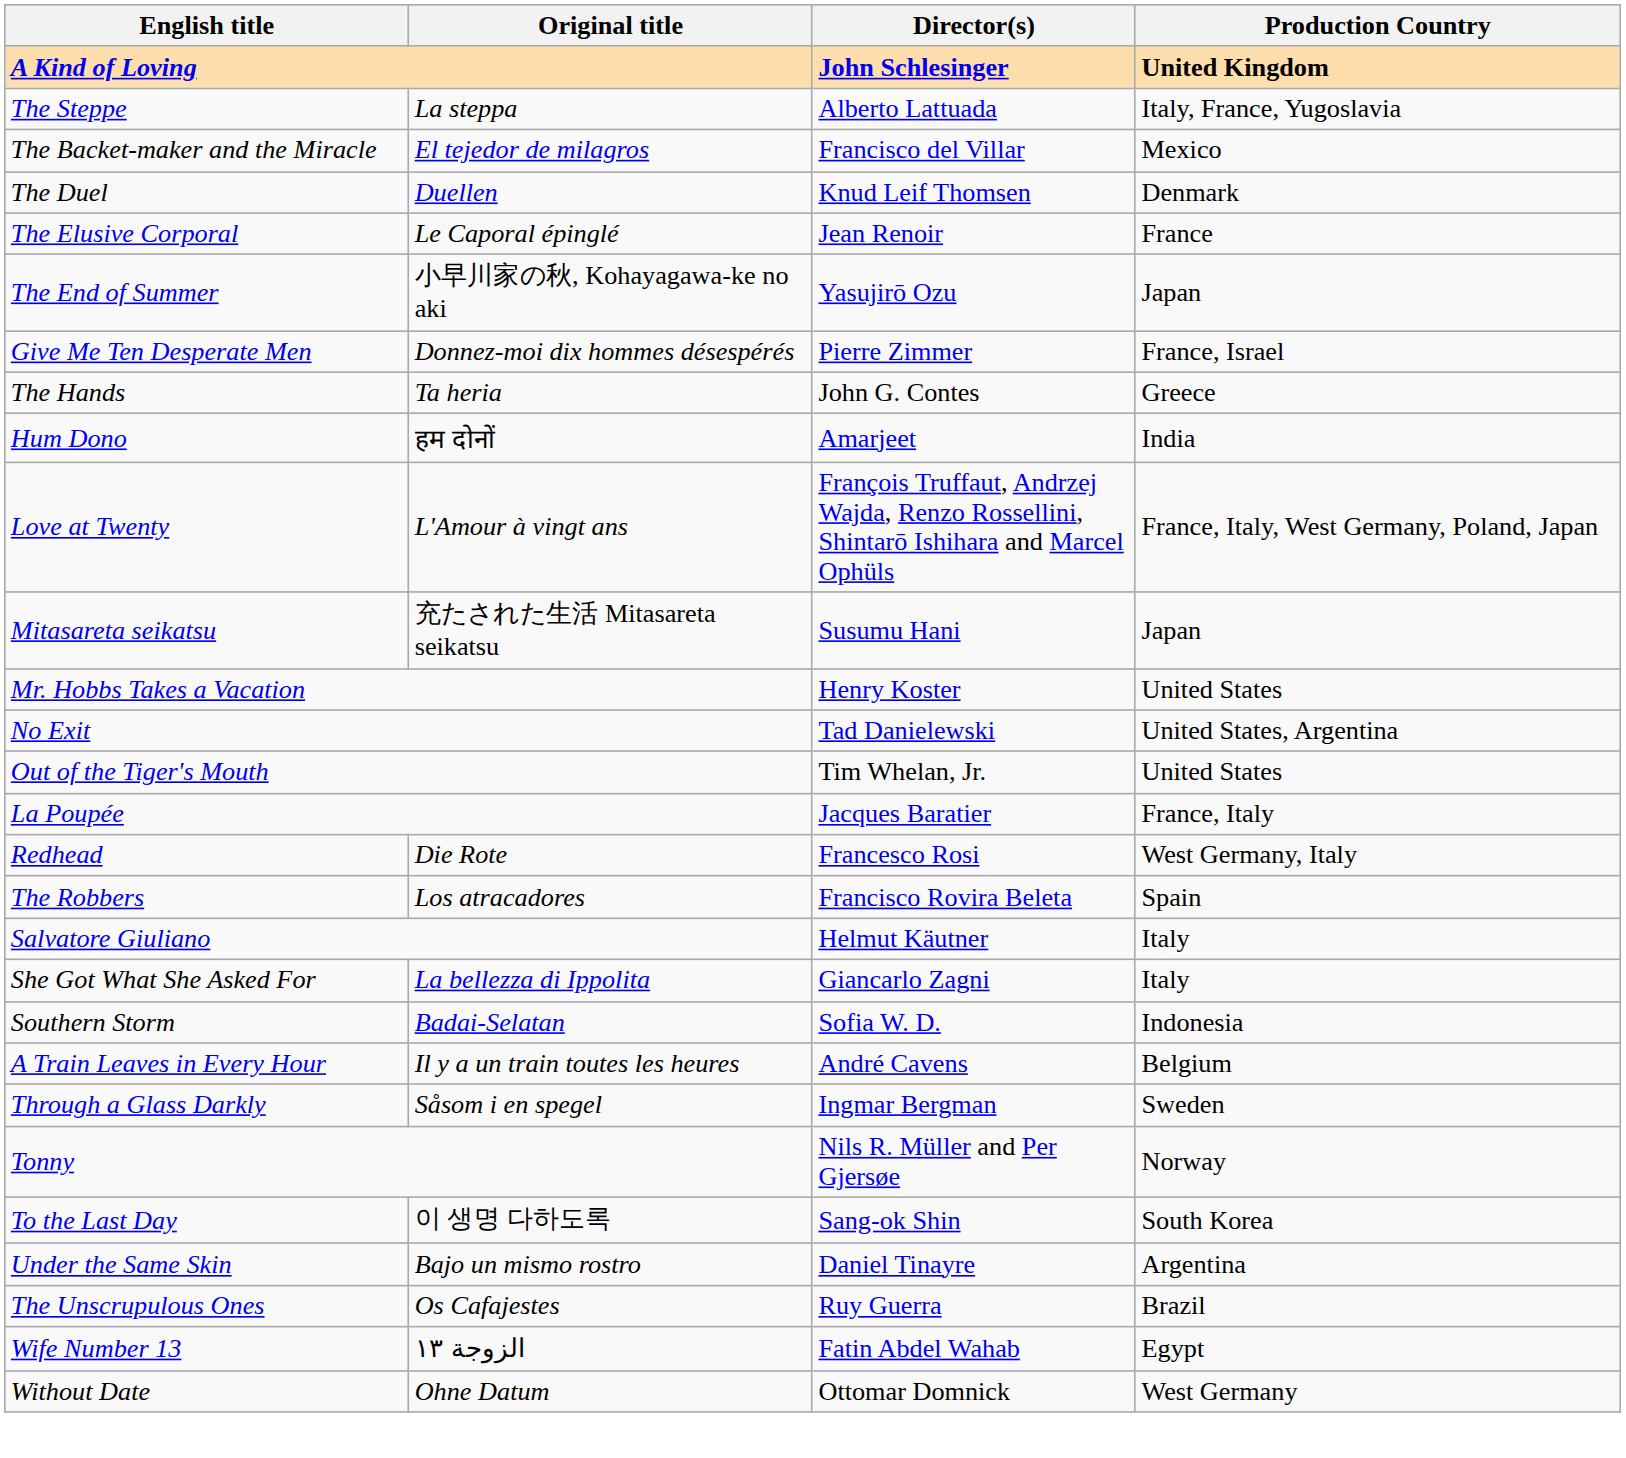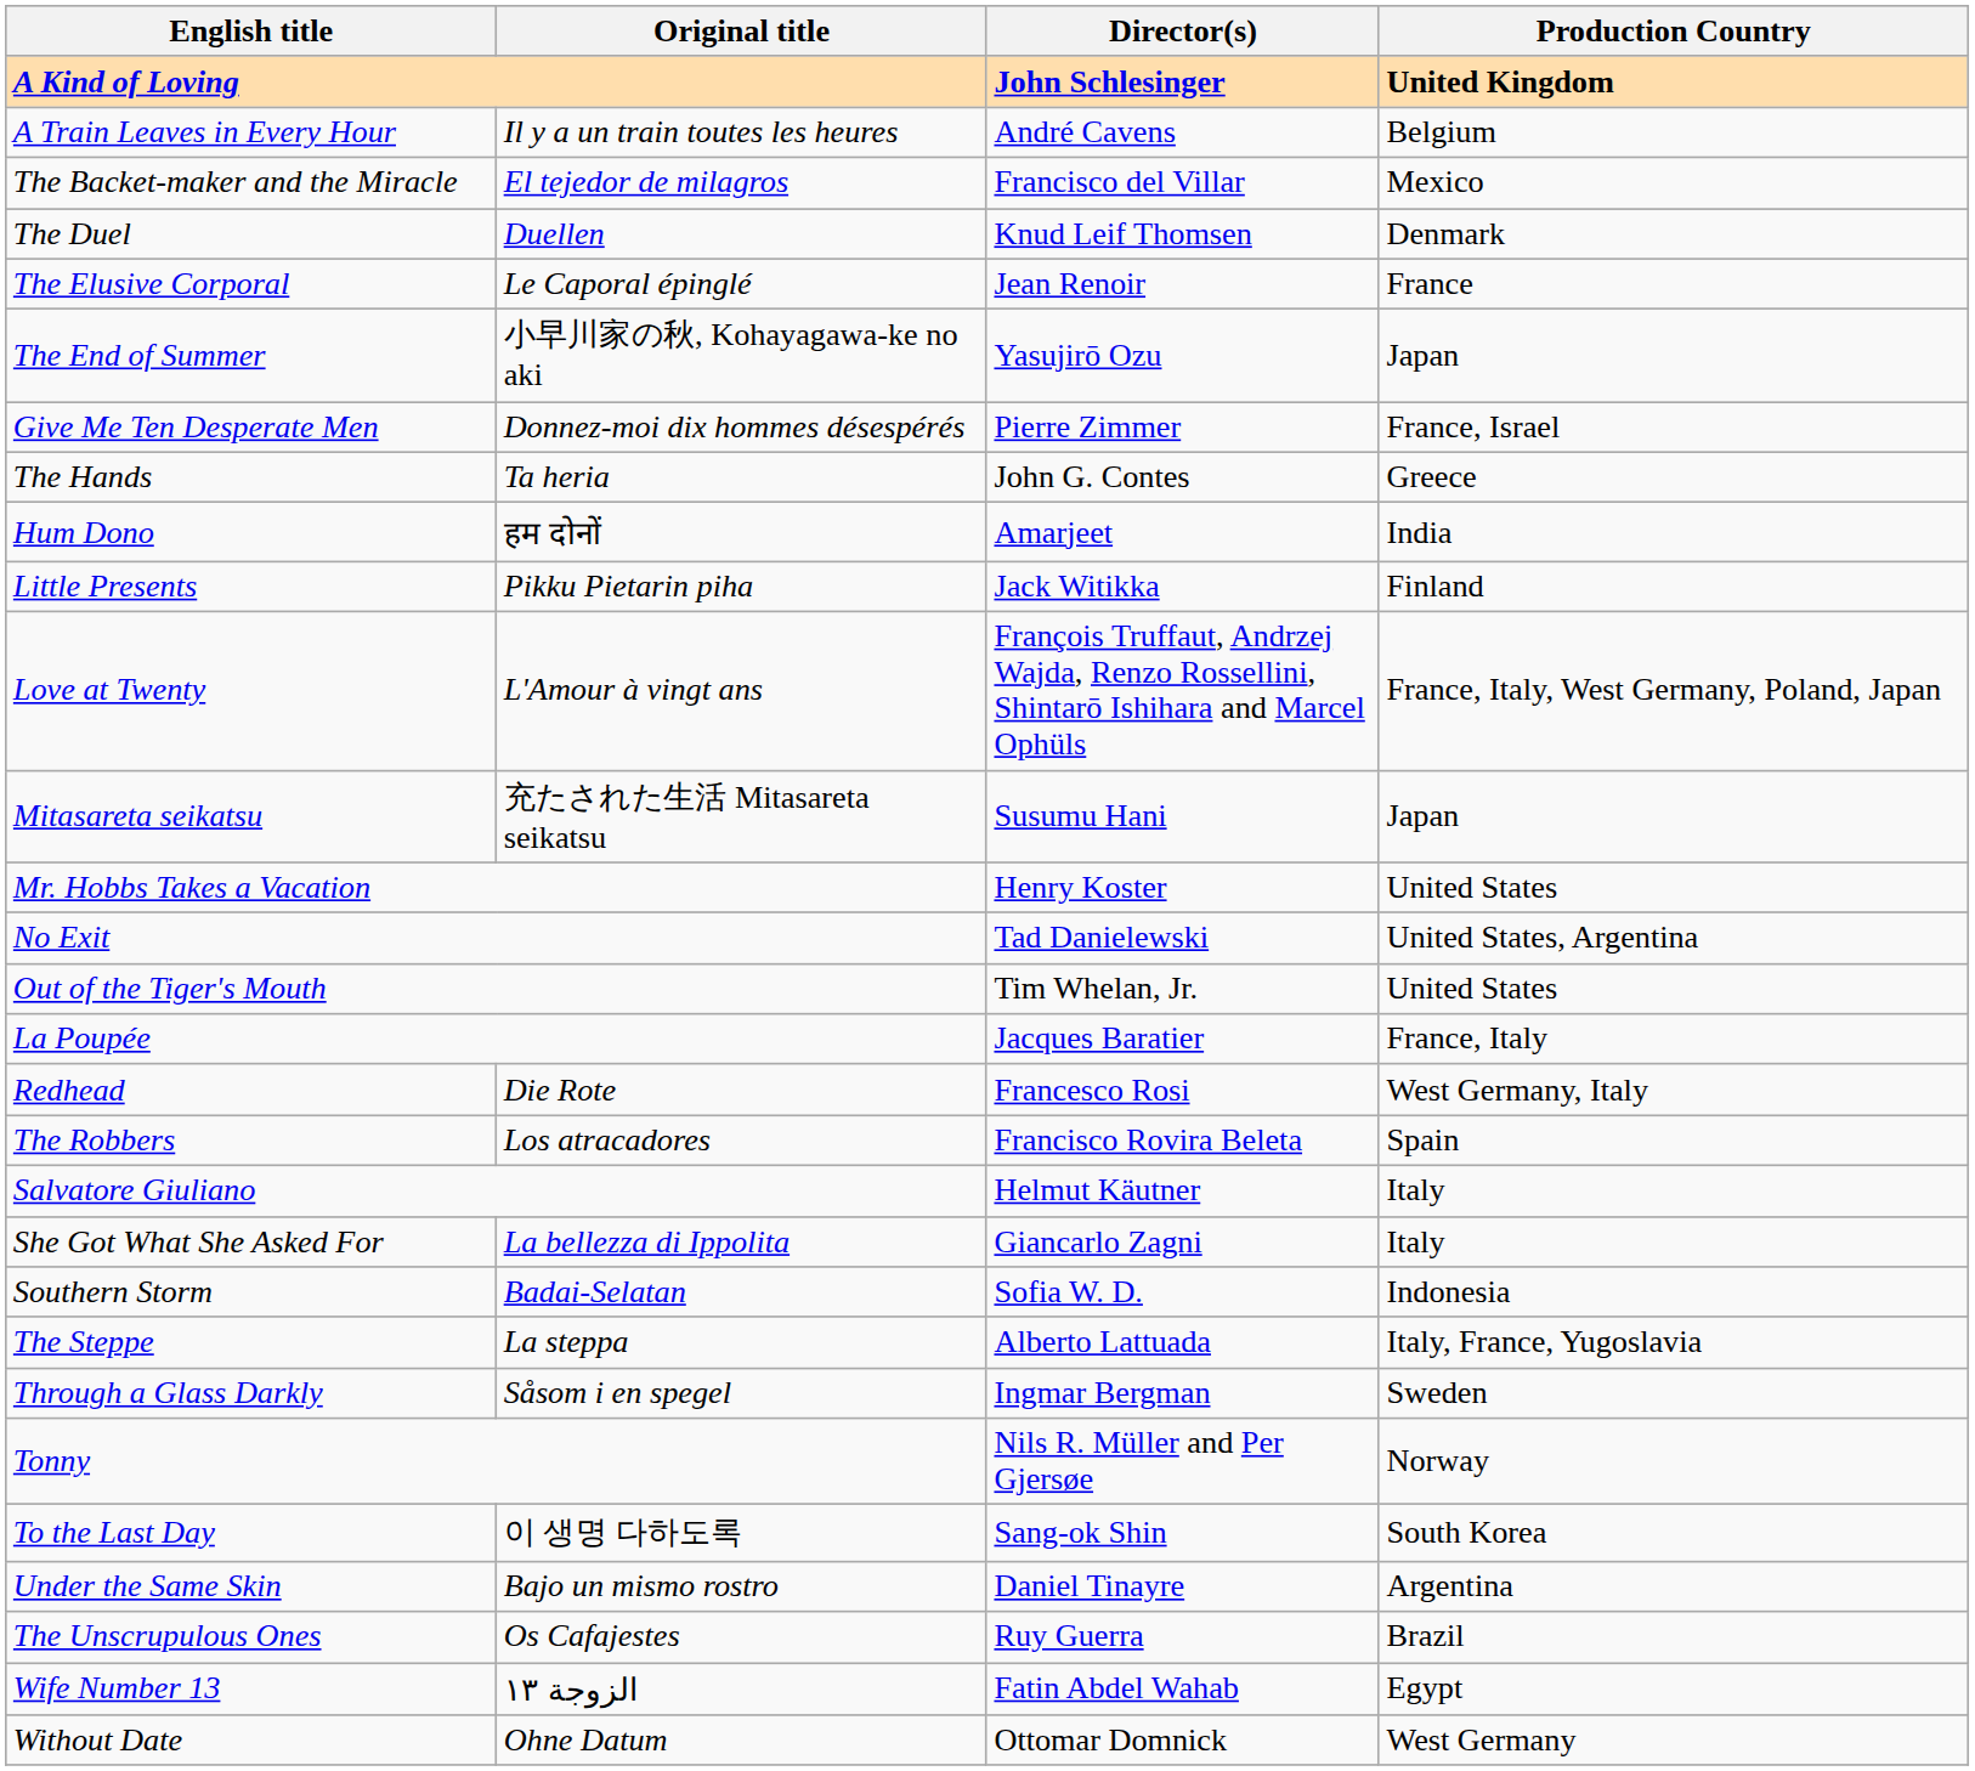rows swapped: A Train Leaves in Every Hour <-> The Steppe
+ row: Little Presents | Pikku Pietarin piha | Jack Witikka | Finland
